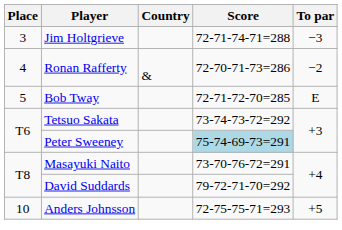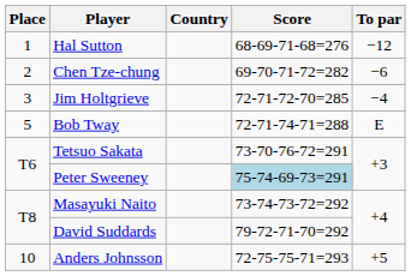+ row: 1 | Hal Sutton | 68-69-71-68=276 | −12
+ row: 2 | Chen Tze-chung | 69-70-71-72=282 | −6
Jim Holtgrieve | Score: 72-71-74-71=288 -> 72-71-72-70=285
Jim Holtgrieve | To par: −3 -> −4
- row: 4 | Ronan Rafferty | & | 72-70-71-73=286 | −2
Bob Tway | Score: 72-71-72-70=285 -> 72-71-74-71=288
Tetsuo Sakata | Score: 73-74-73-72=292 -> 73-70-76-72=291
Masayuki Naito | Score: 73-70-76-72=291 -> 73-74-73-72=292
